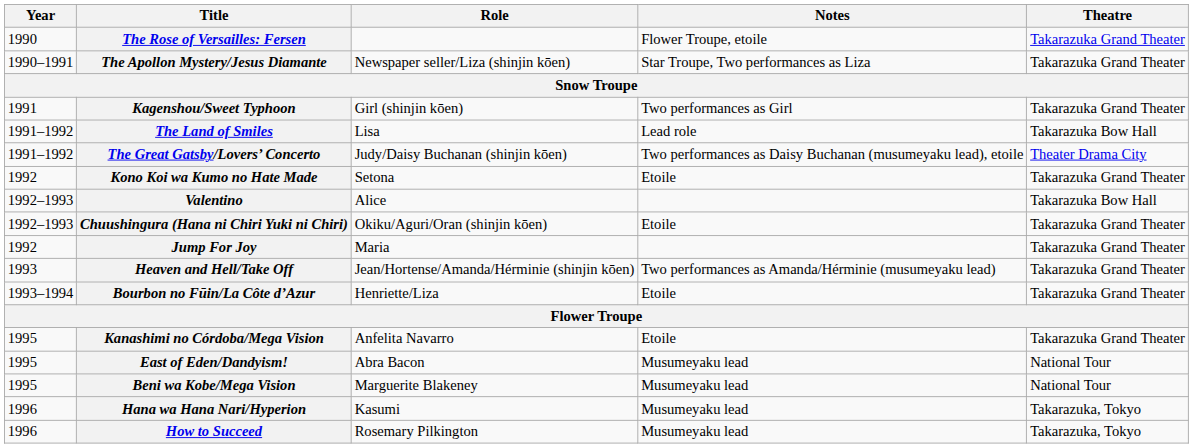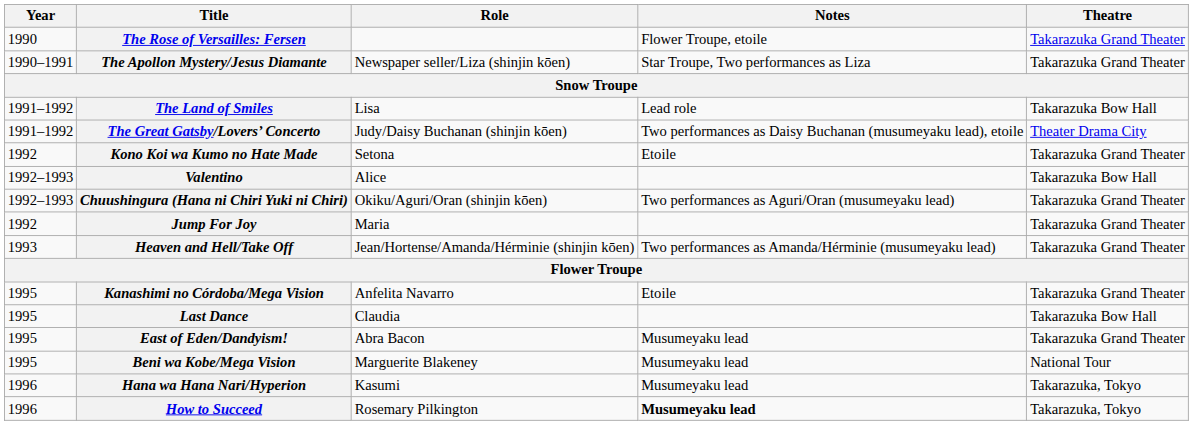- row: 1991 | Kagenshou/Sweet Typhoon | Girl (shinjin kōen) | Two performances as Girl | Takarazuka Grand Theater
Chuushingura (Hana ni Chiri Yuki ni Chiri) | Notes: Etoile -> Two performances as Aguri/Oran (musumeyaku lead)
- row: 1993–1994 | Bourbon no Fūin/La Côte d’Azur | Henriette/Liza | Etoile | Takarazuka Grand Theater
+ row: 1995 | Last Dance | Claudia | Takarazuka Bow Hall
East of Eden/Dandyism! | Theatre: National Tour -> Takarazuka Grand Theater
How to Succeed | Notes: normal -> bold
